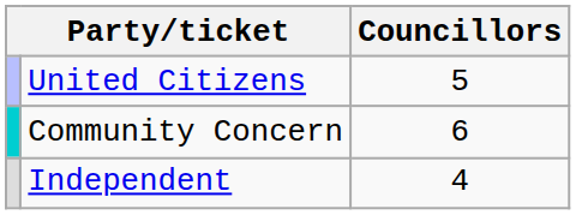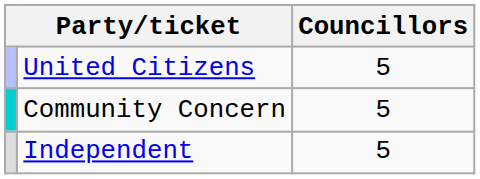Community Concern | Councillors: 6 -> 5
Independent | Councillors: 4 -> 5
